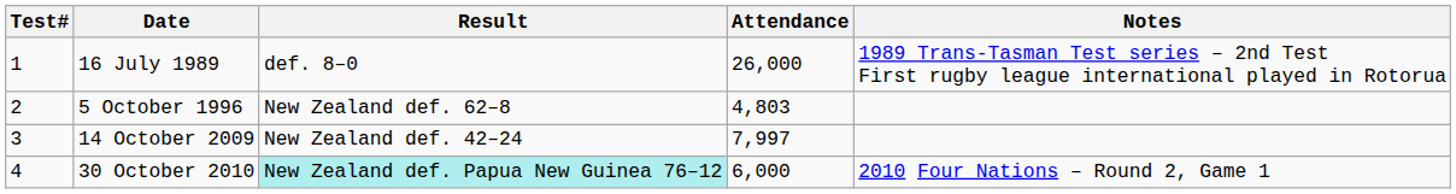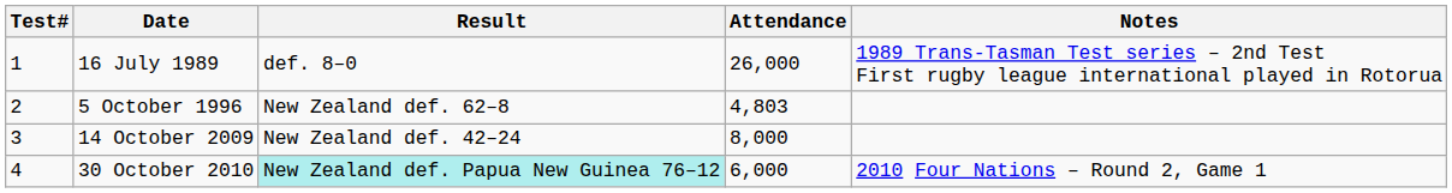14 October 2009 | Attendance: 7,997 -> 8,000
